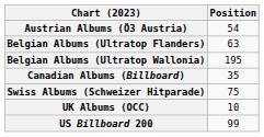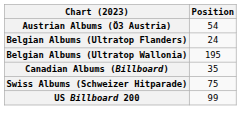Belgian Albums (Ultratop Flanders) | Position: 63 -> 24
- row: UK Albums (OCC) | 10
